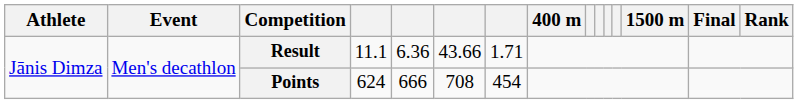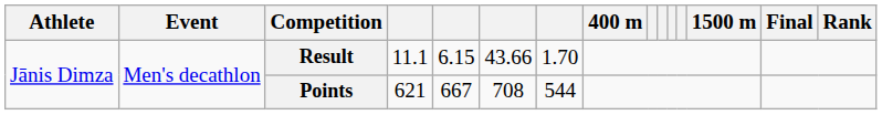Result | column 5: 6.36 -> 6.15
Result | column 7: 1.71 -> 1.70
Points | column 4: 624 -> 621
Points | column 5: 666 -> 667
Points | column 7: 454 -> 544
